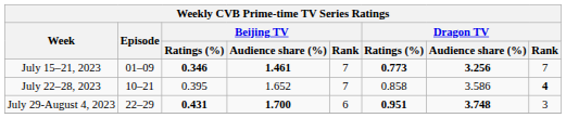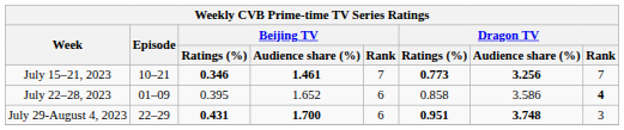July 15–21, 2023 | Episode: 01–09 -> 10–21
July 22–28, 2023 | Episode: 10–21 -> 01–09
July 22–28, 2023 | Beijing TV / Rank: 7 -> 6
